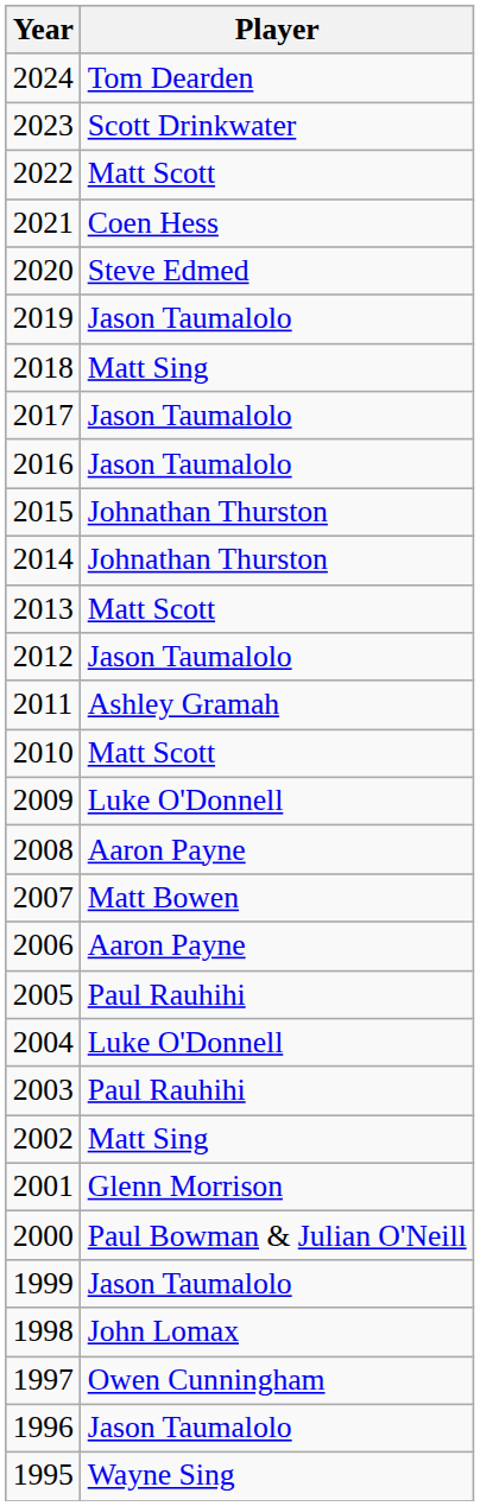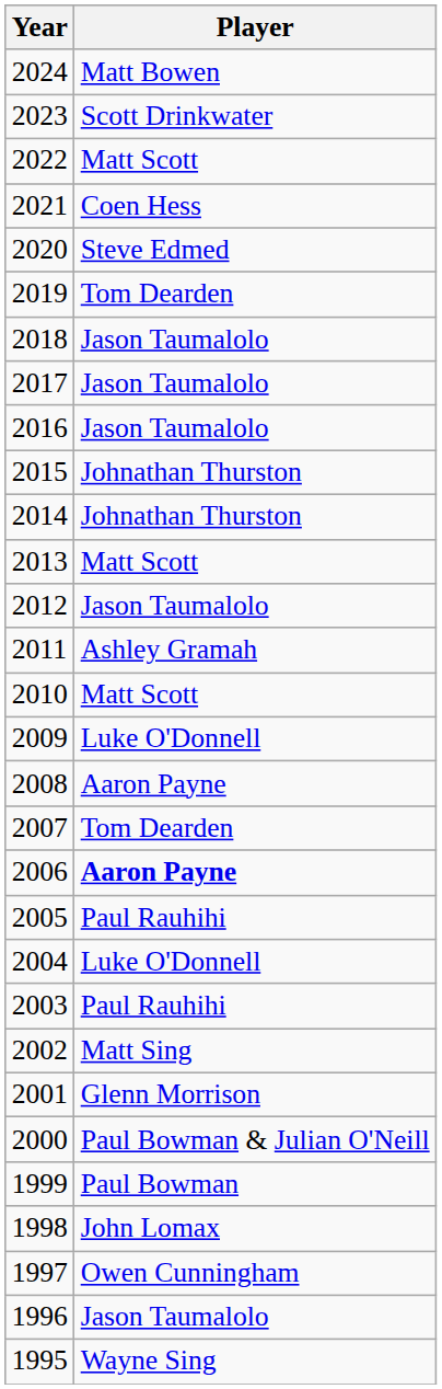2024 | Player: Tom Dearden -> Matt Bowen
2019 | Player: Jason Taumalolo -> Tom Dearden
2018 | Player: Matt Sing -> Jason Taumalolo
2007 | Player: Matt Bowen -> Tom Dearden
2006 | Player: normal -> bold
1999 | Player: Jason Taumalolo -> Paul Bowman
